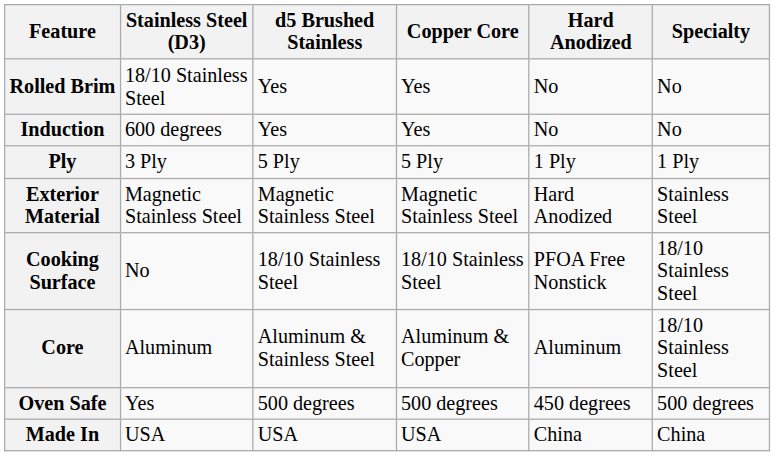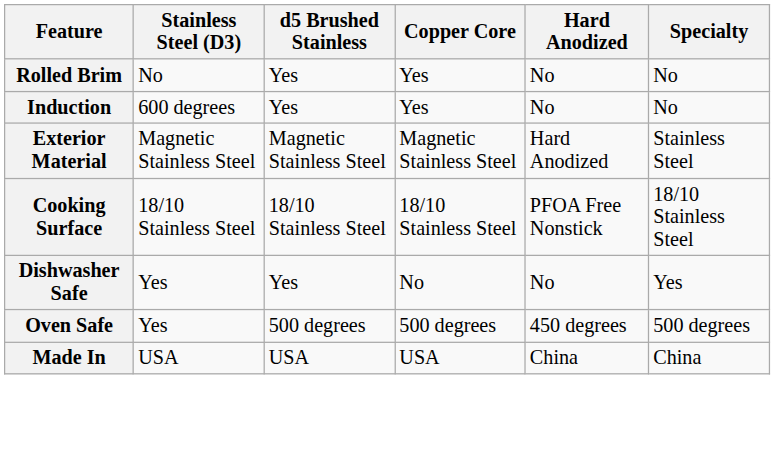Rolled Brim | Stainless Steel (D3): 18/10 Stainless Steel -> No
- row: Ply | 3 Ply | 5 Ply | 5 Ply | 1 Ply | 1 Ply
Cooking Surface | Stainless Steel (D3): No -> 18/10 Stainless Steel
- row: Core | Aluminum | Aluminum & Stainless Steel | Aluminum & Copper | Aluminum | 18/10 Stainless Steel
+ row: Dishwasher Safe | Yes | Yes | No | No | Yes
